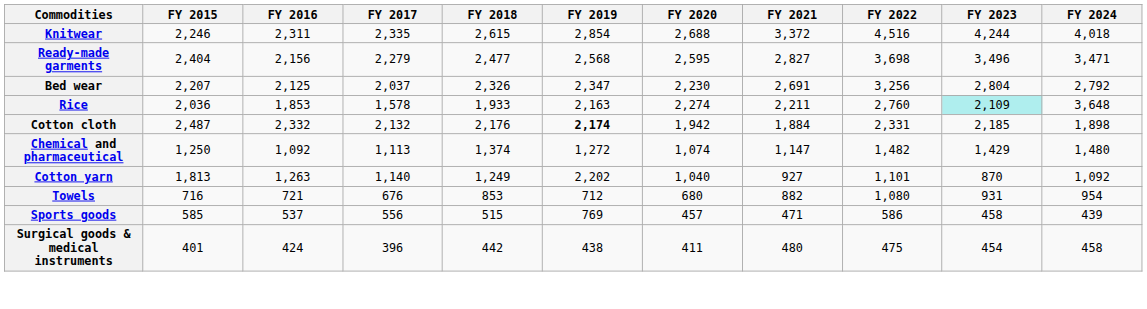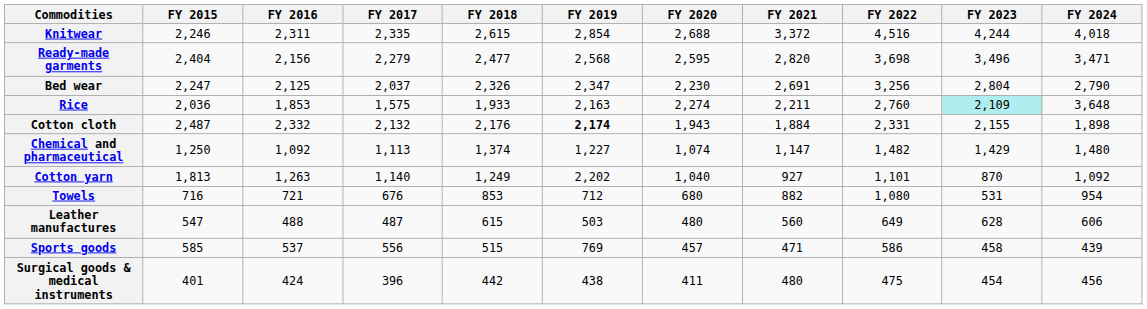Ready-made garments | FY 2021: 2,827 -> 2,820
Bed wear | FY 2015: 2,207 -> 2,247
Bed wear | FY 2024: 2,792 -> 2,790
Rice | FY 2017: 1,578 -> 1,575
Cotton cloth | FY 2020: 1,942 -> 1,943
Cotton cloth | FY 2023: 2,185 -> 2,155
Chemical and pharmaceutical | FY 2019: 1,272 -> 1,227
Towels | FY 2023: 931 -> 531
+ row: Leather manufactures | 547 | 488 | 487 | 615 | 503 | 480 | 560 | 649 | 628 | 606
Surgical goods & medical instruments | FY 2024: 458 -> 456
